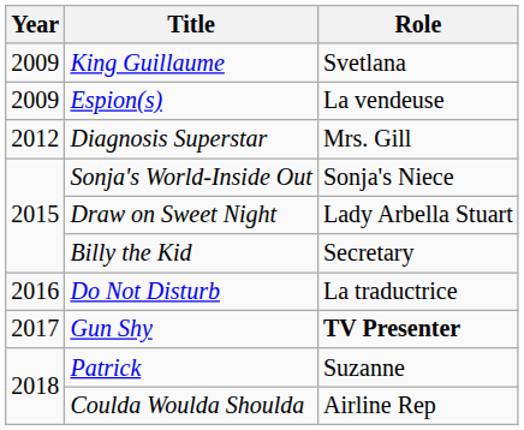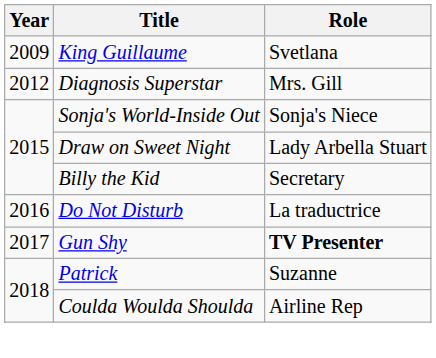- row: 2009 | Espion(s) | La vendeuse
